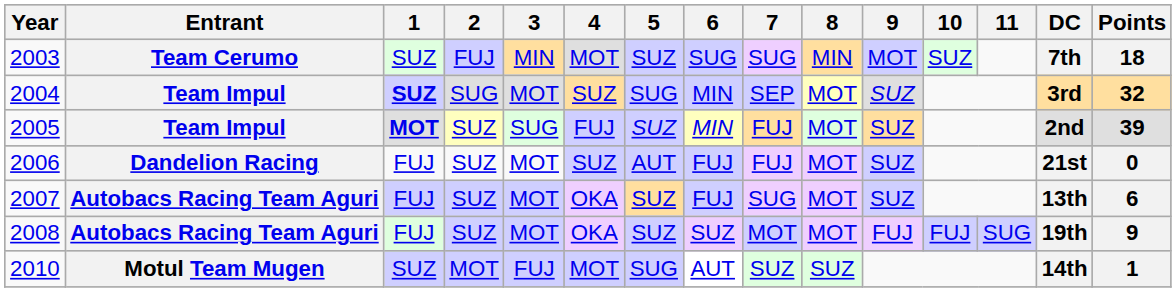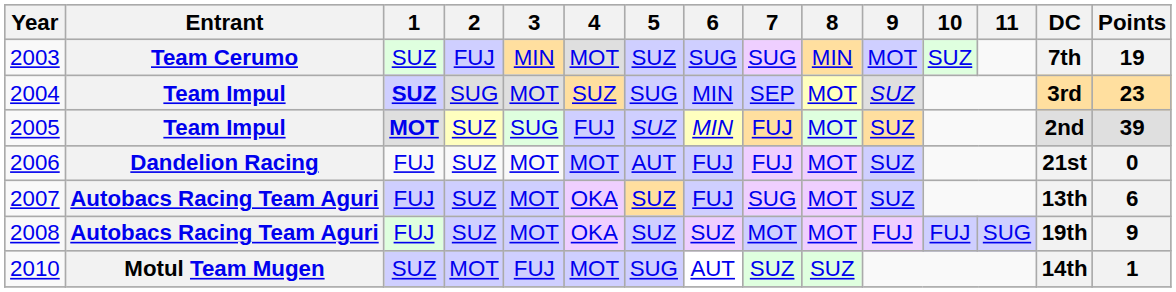2003 | Points: 18 -> 19
2004 | Points: 32 -> 23
2006 | 4: SUZ -> MOT
